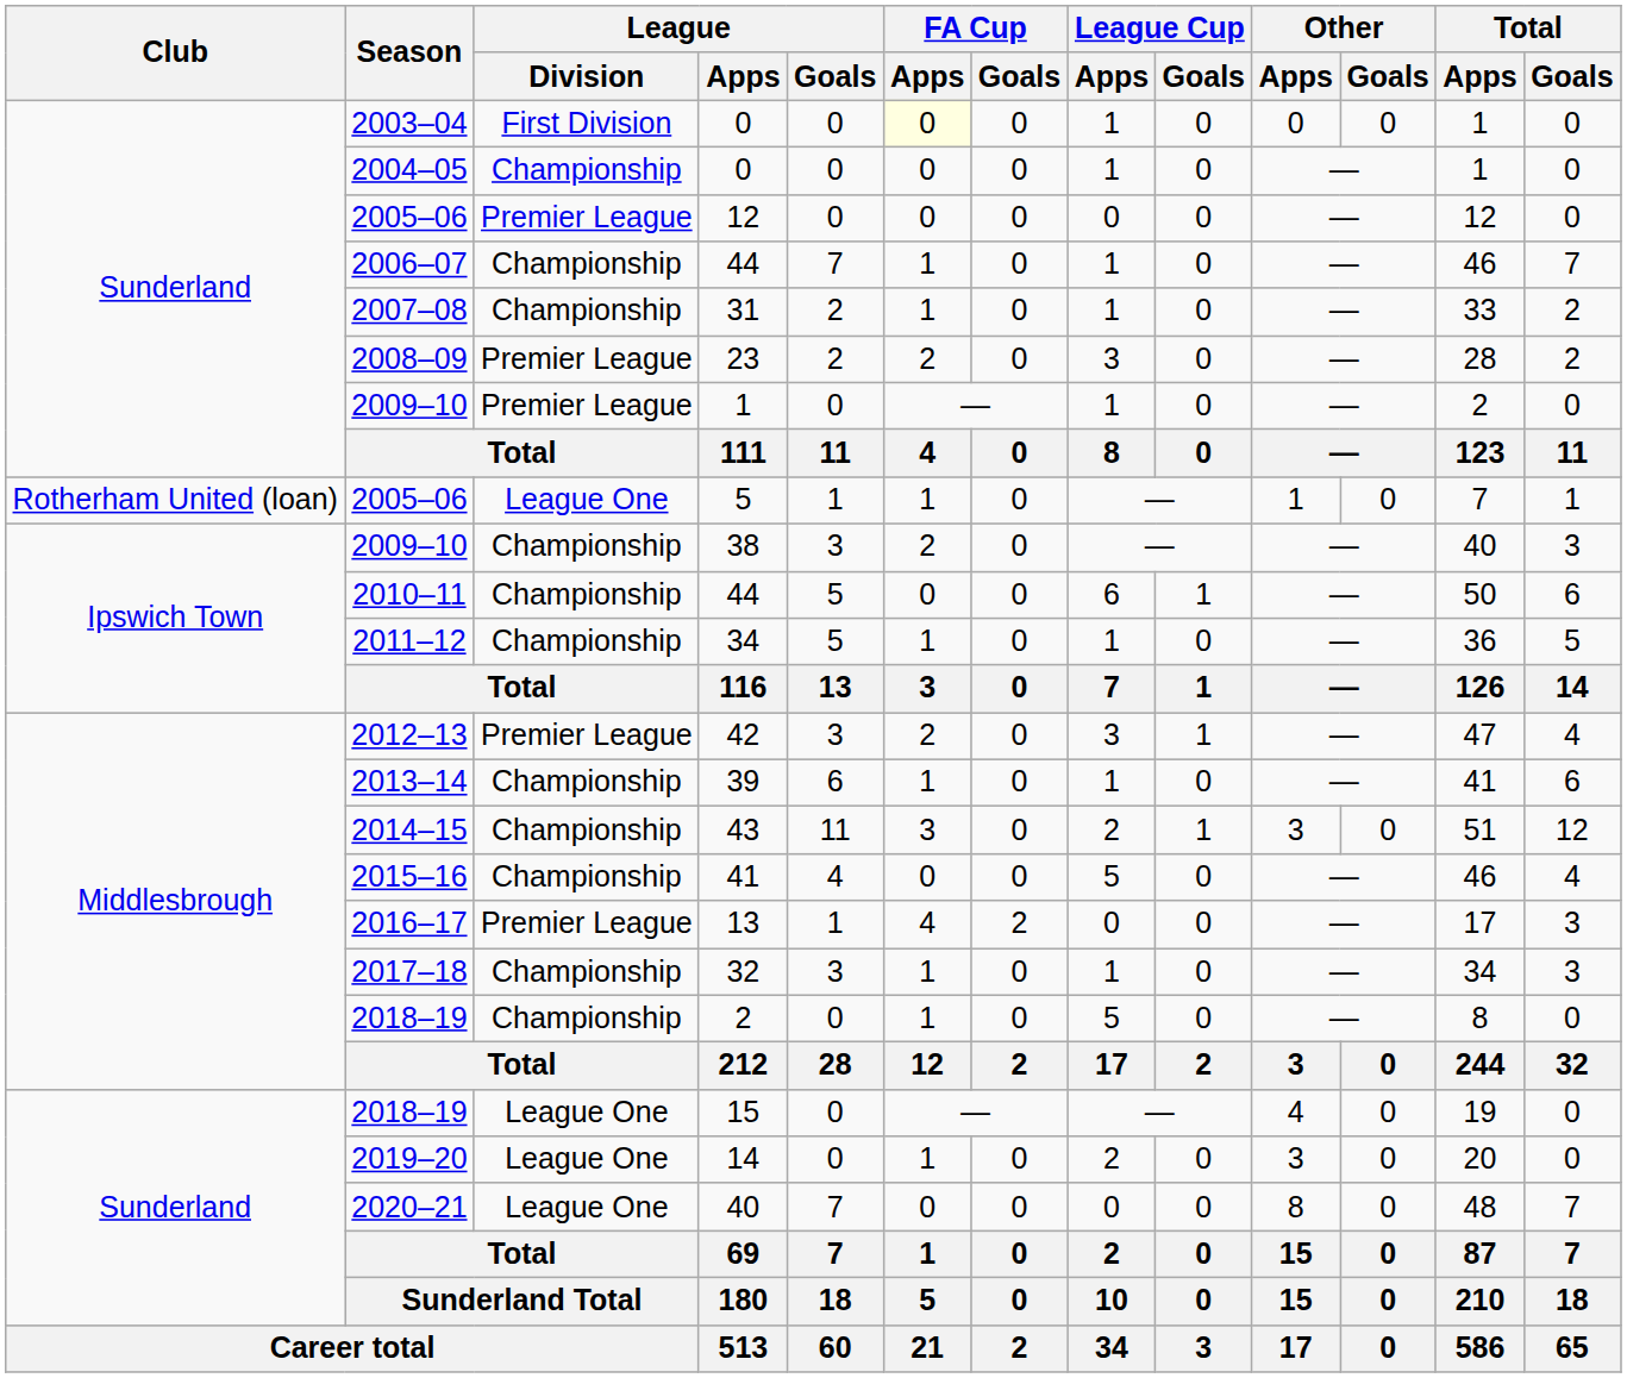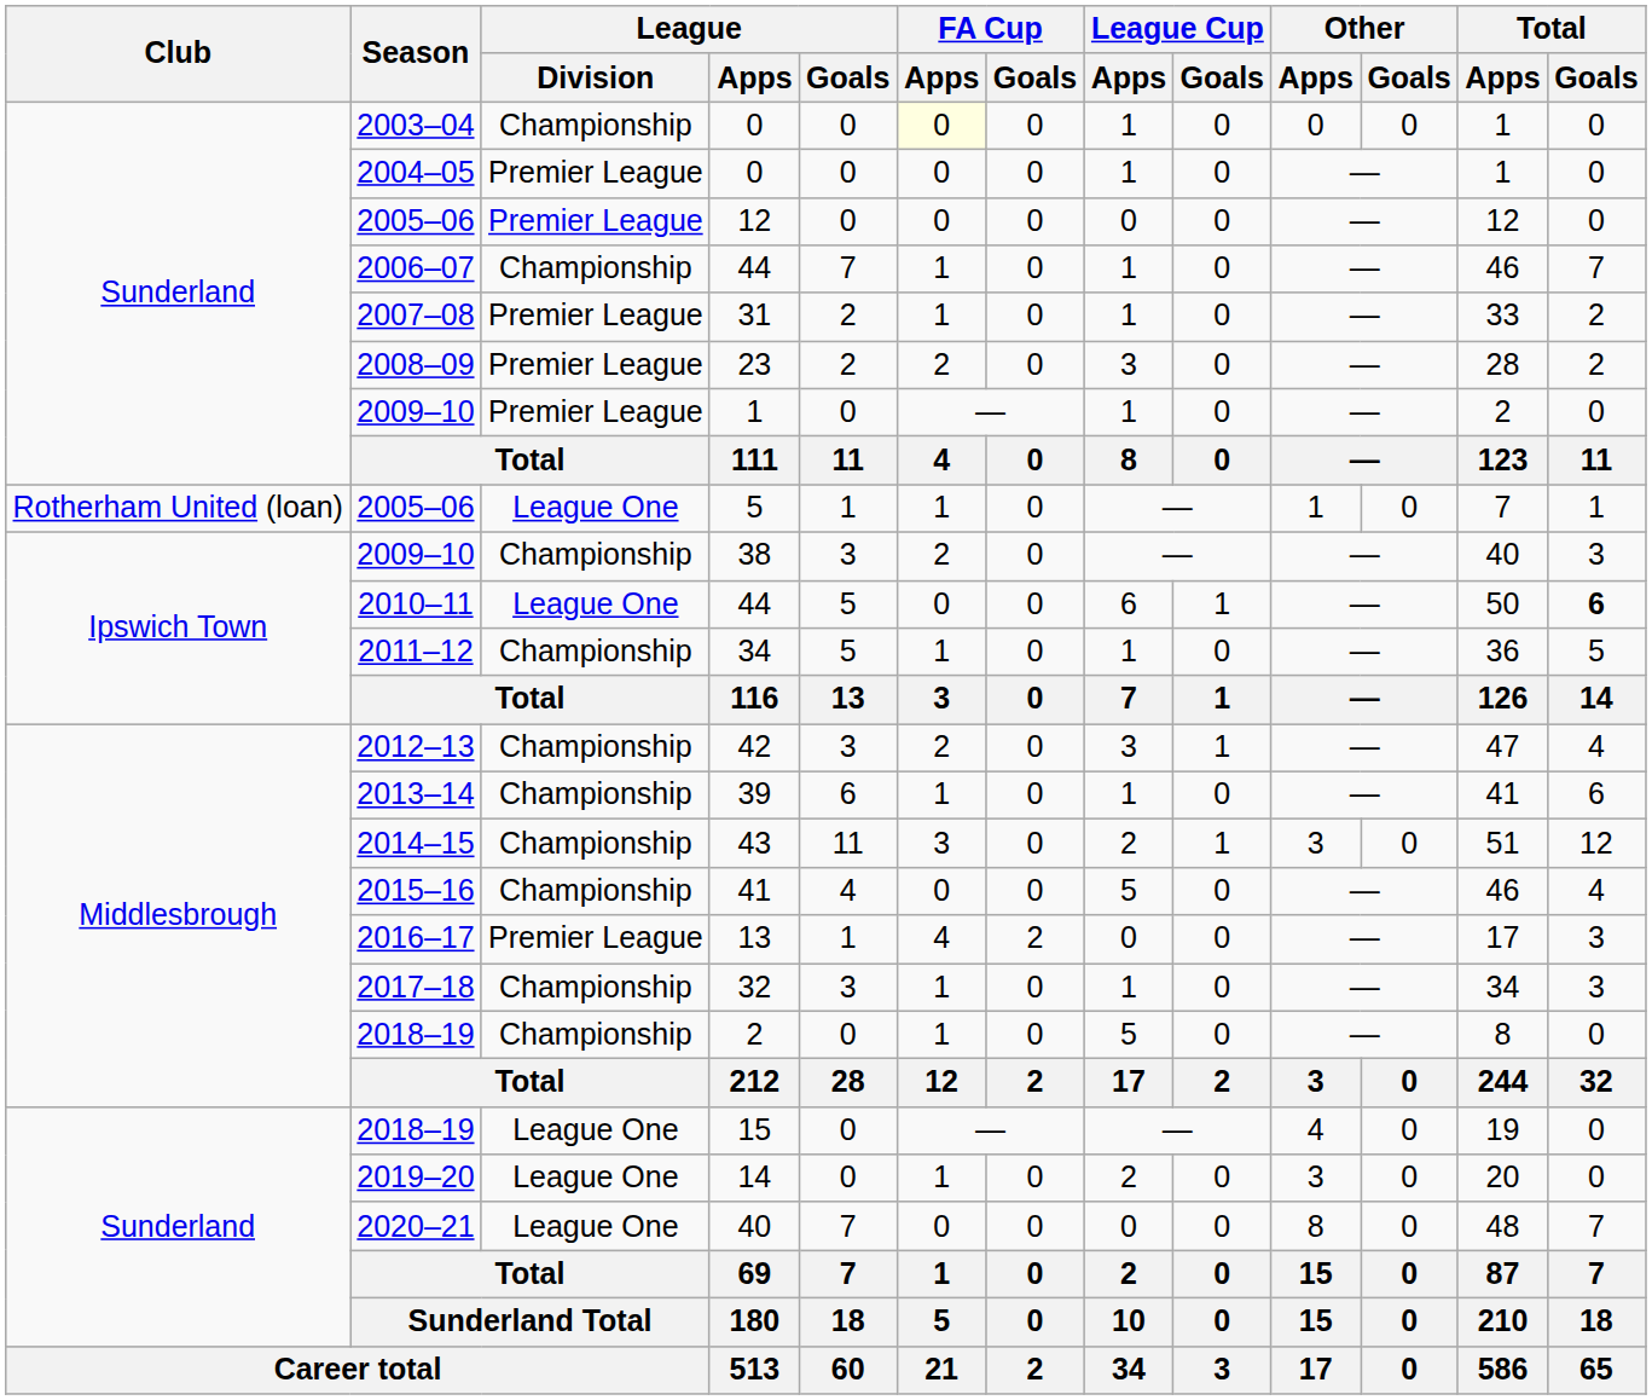2003–04 / 0 | League / Division: First Division -> Championship
2004–05 / 0 | League / Division: Championship -> Premier League
31 | League / Division: Championship -> Premier League
2010–11 / 44 | League / Division: Championship -> League One
2010–11 / 44 | Total / Goals: normal -> bold
42 | League / Division: Premier League -> Championship
